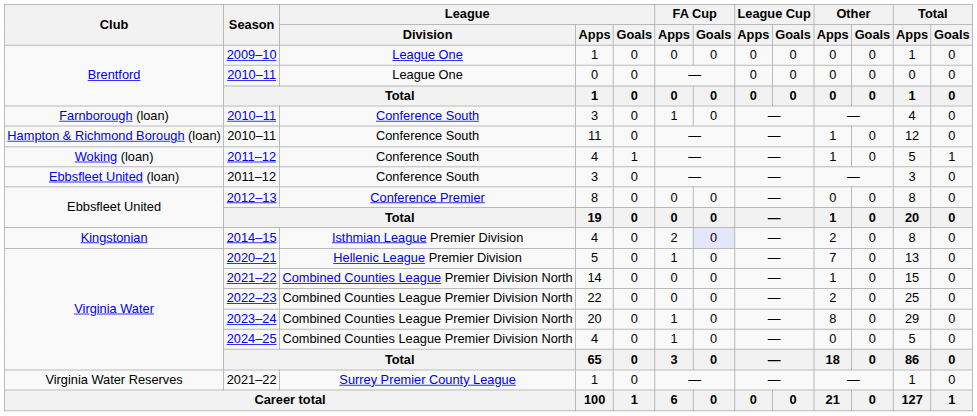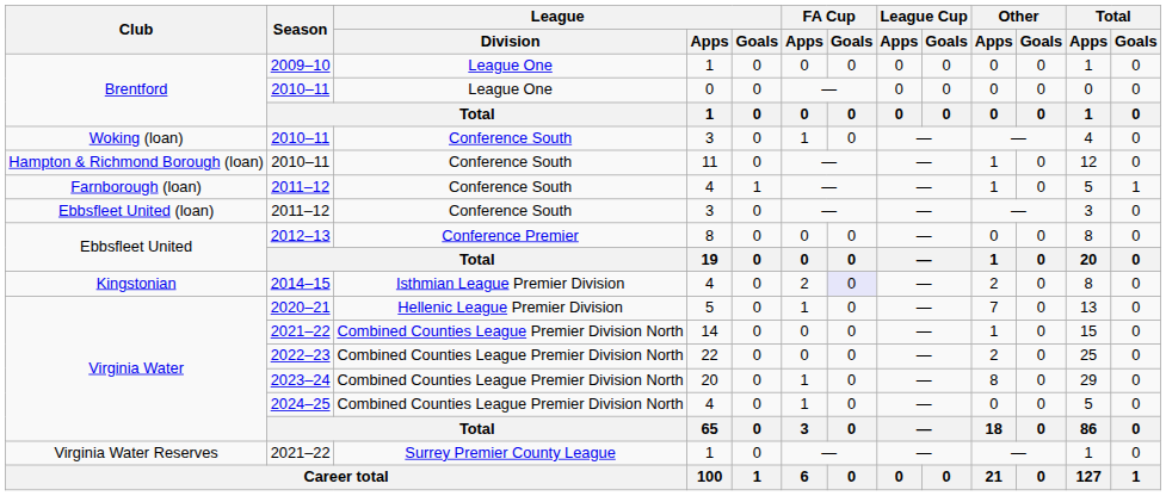2010–11 / 3 | Club: Farnborough (loan) -> Woking (loan)
2011–12 / 4 | Club: Woking (loan) -> Farnborough (loan)
